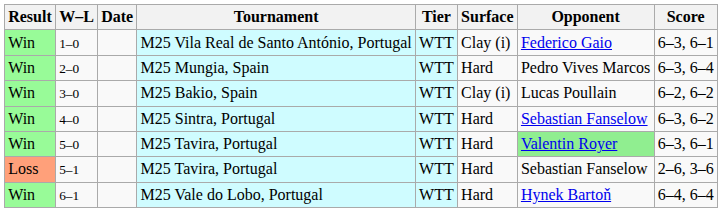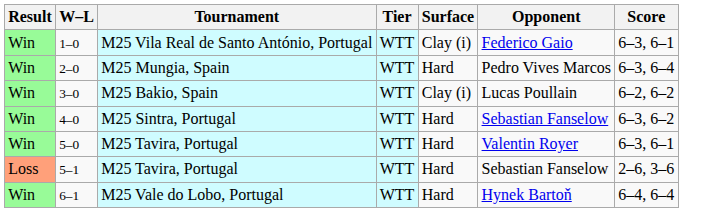- column: Date
5–0 | Opponent: lightgreen background -> no background
